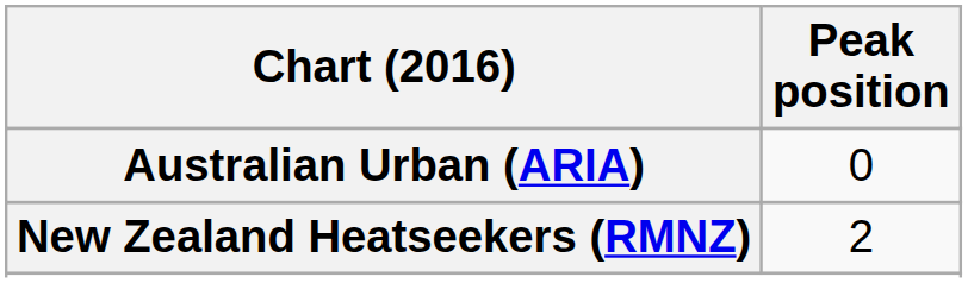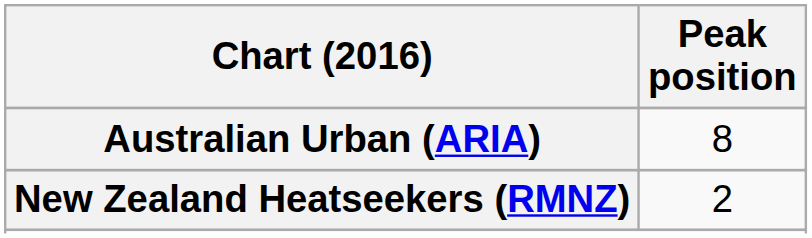Australian Urban (ARIA) | Peak position: 0 -> 8
